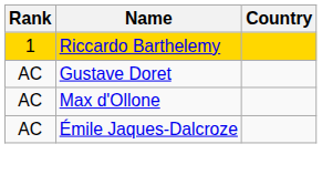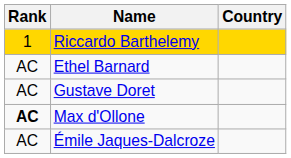+ row: AC | Ethel Barnard
Max d'Ollone | Rank: normal -> bold
